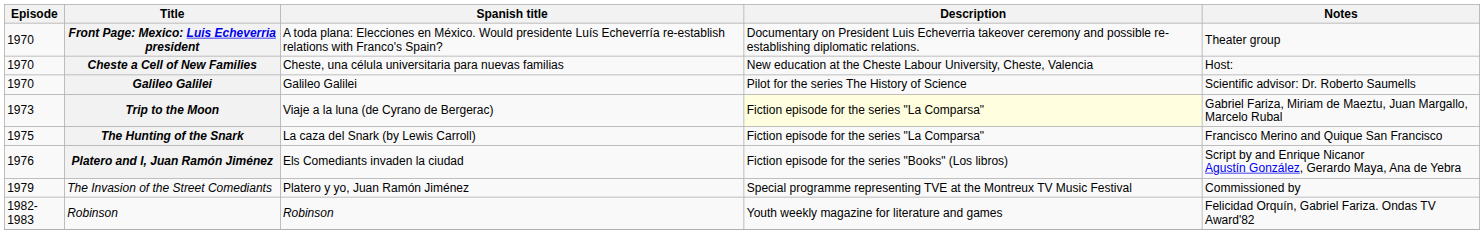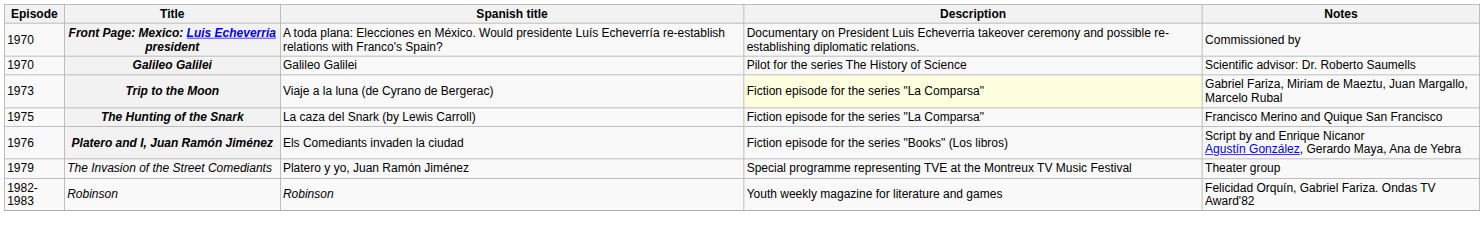Front Page: Mexico: Luis Echeverria president | Notes: Theater group -> Commissioned by
- row: 1970 | Cheste a Cell of New Families | Cheste, una célula universitaria para nuevas familias | New education at the Cheste Labour University, Cheste, Valencia | Host:
The Invasion of the Street Comediants | Notes: Commissioned by -> Theater group
